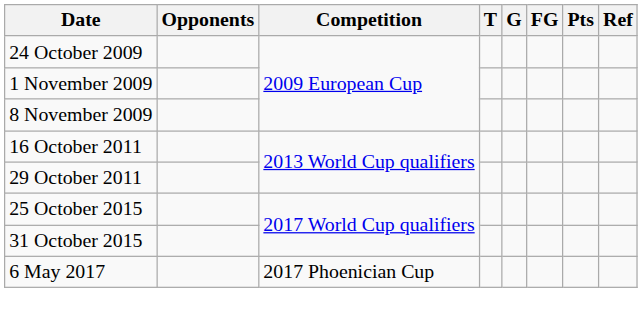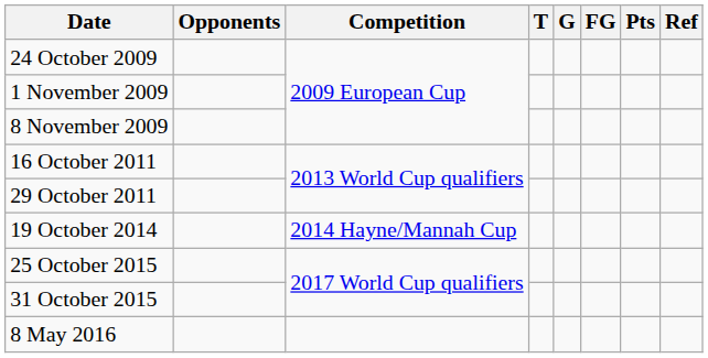+ row: 19 October 2014 | 2014 Hayne/Mannah Cup
+ row: 8 May 2016
- row: 6 May 2017 | 2017 Phoenician Cup
